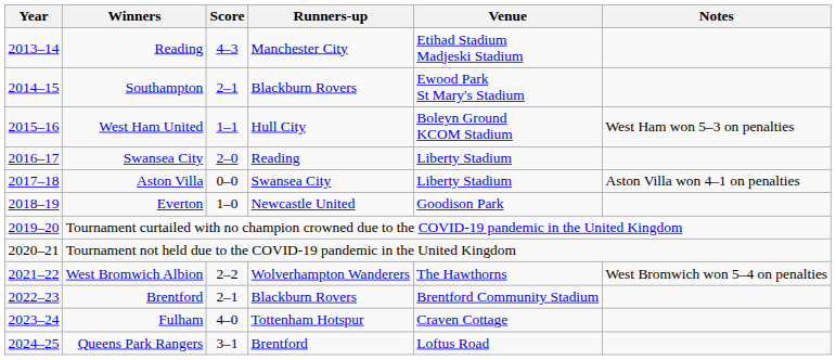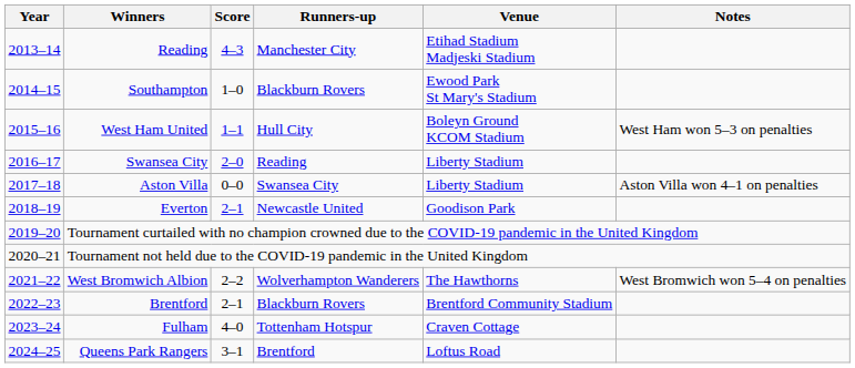Southampton | Score: 2–1 -> 1–0
Everton | Score: 1–0 -> 2–1
